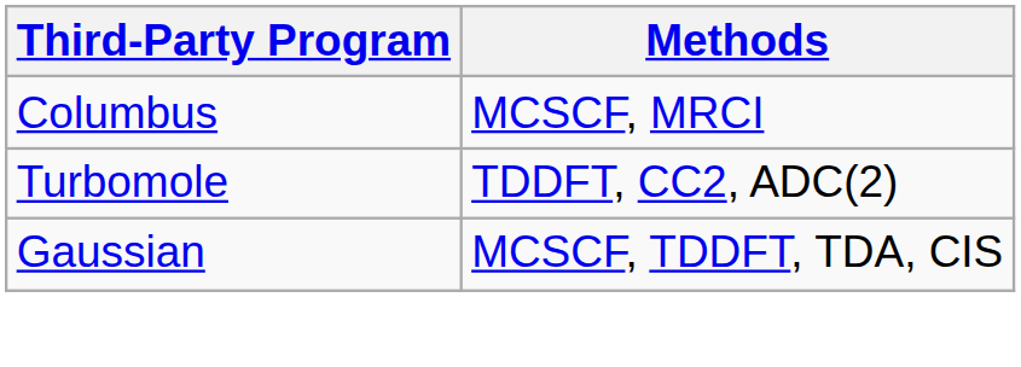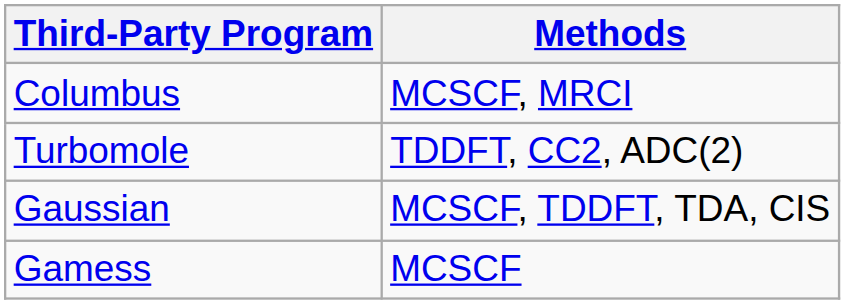+ row: Gamess | MCSCF
